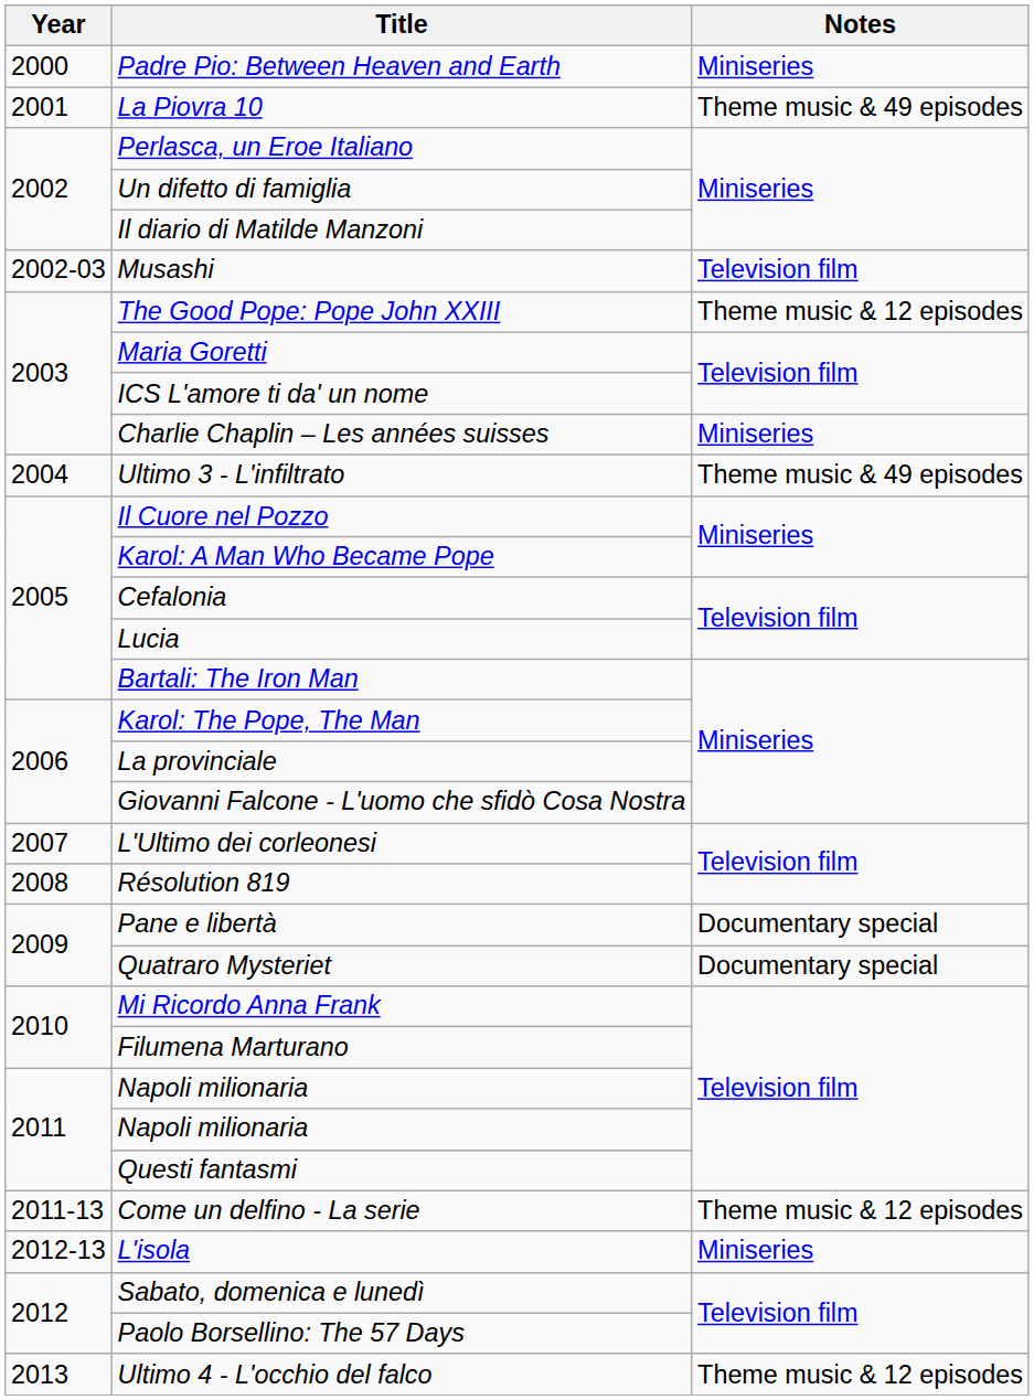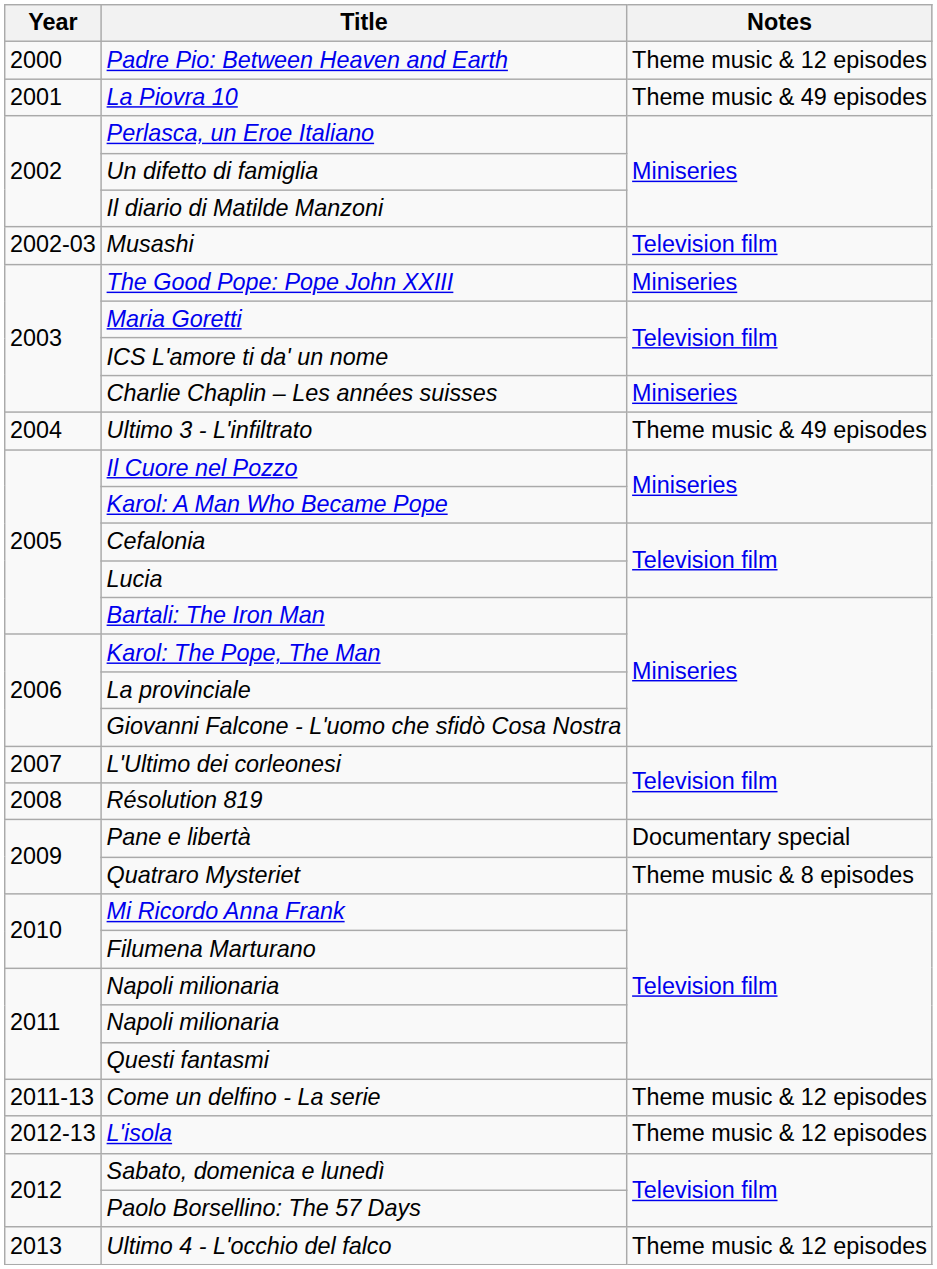Padre Pio: Between Heaven and Earth | Notes: Miniseries -> Theme music & 12 episodes
The Good Pope: Pope John XXIII | Notes: Theme music & 12 episodes -> Miniseries
Quatraro Mysteriet | Notes: Documentary special -> Theme music & 8 episodes
L'isola | Notes: Miniseries -> Theme music & 12 episodes
